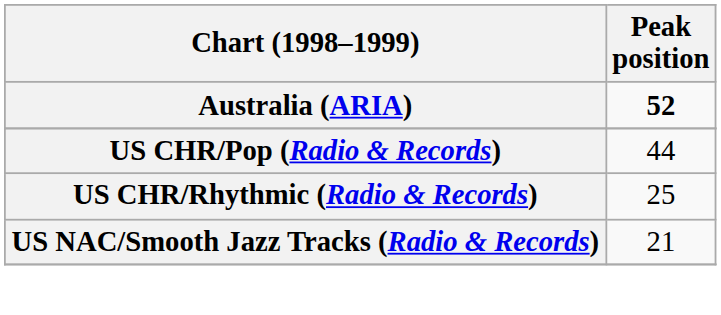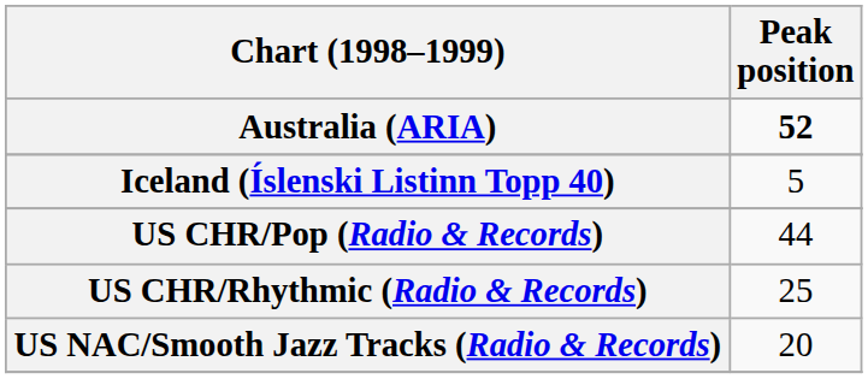+ row: Iceland (Íslenski Listinn Topp 40) | 5
US NAC/Smooth Jazz Tracks (Radio & Records) | Peak position: 21 -> 20
